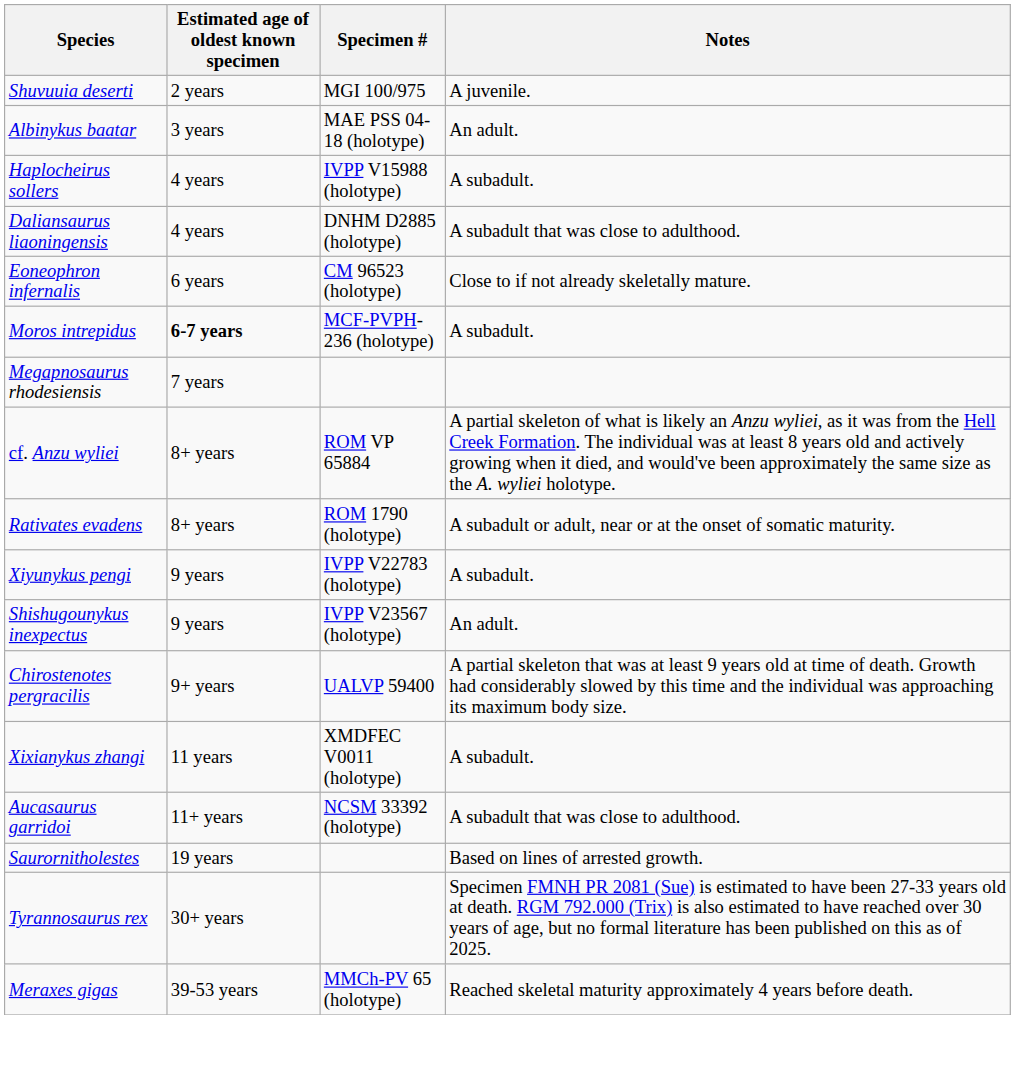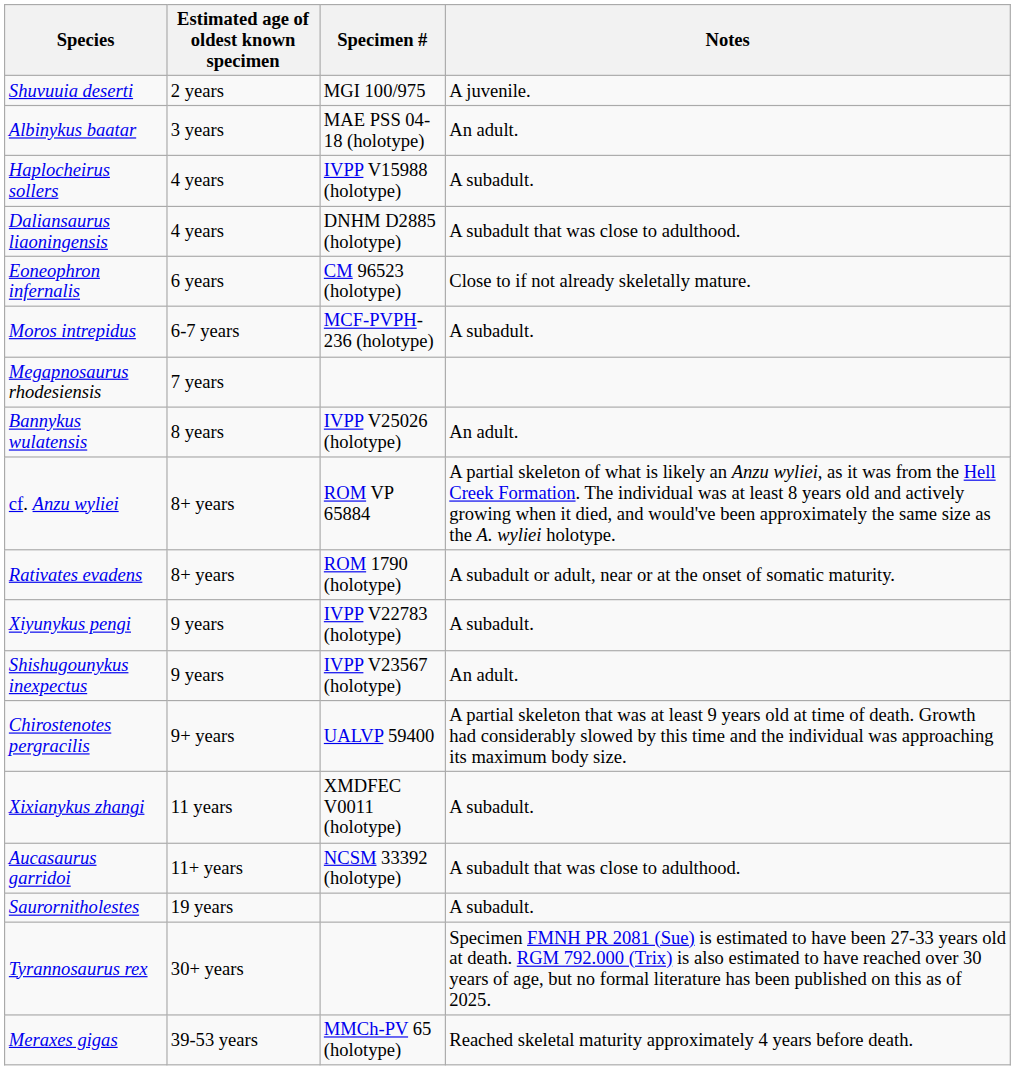Moros intrepidus | Estimated age of oldest known specimen: bold -> normal
+ row: Bannykus wulatensis | 8 years | IVPP V25026 (holotype) | An adult.
Saurornitholestes | Notes: Based on lines of arrested growth. -> A subadult.
